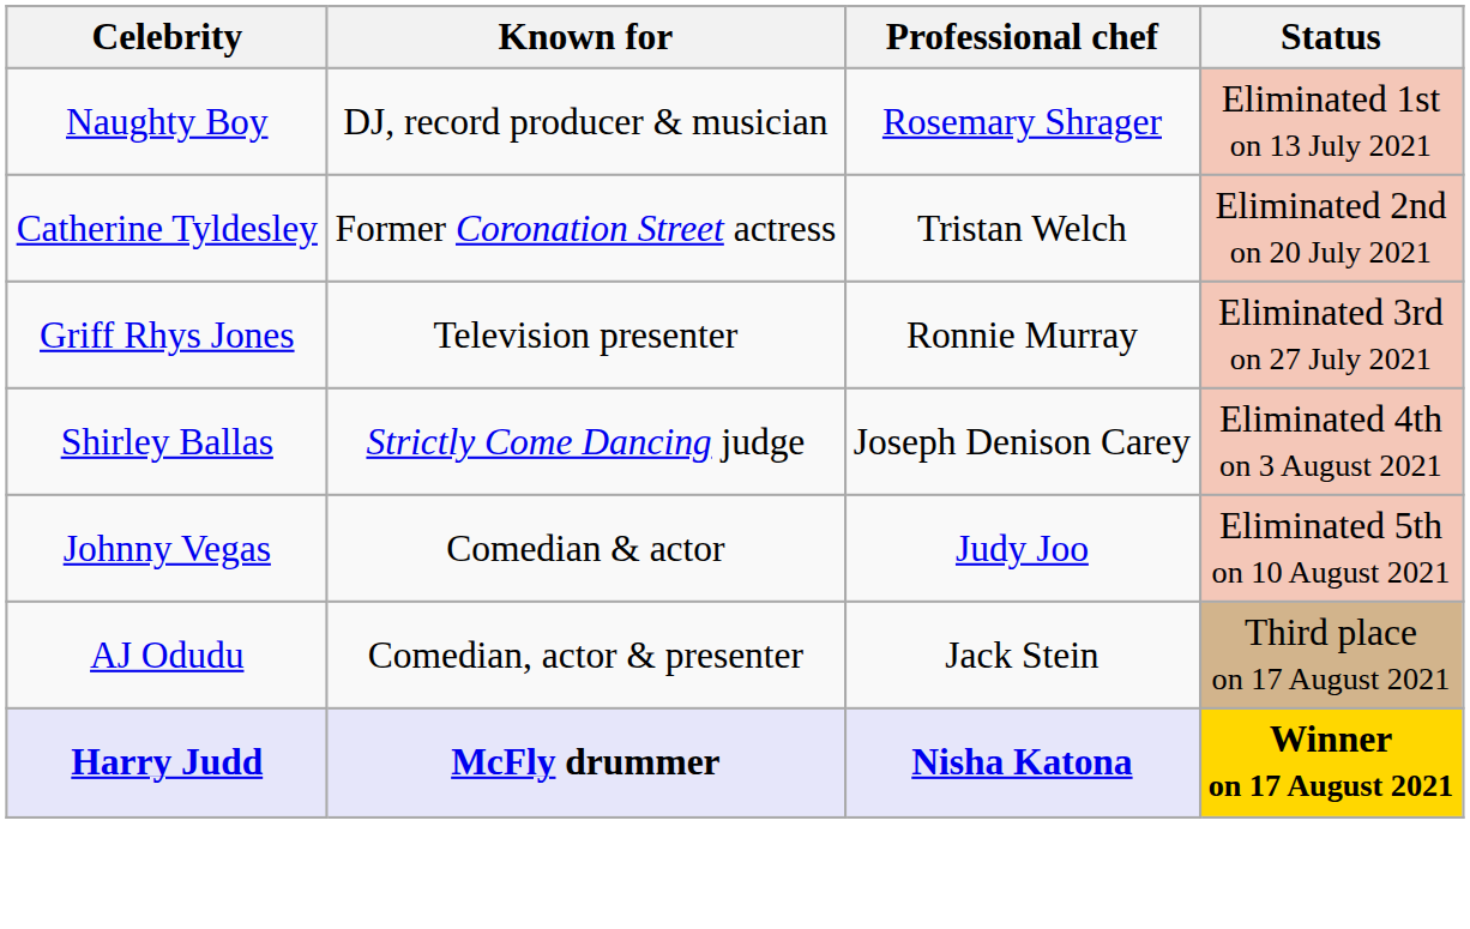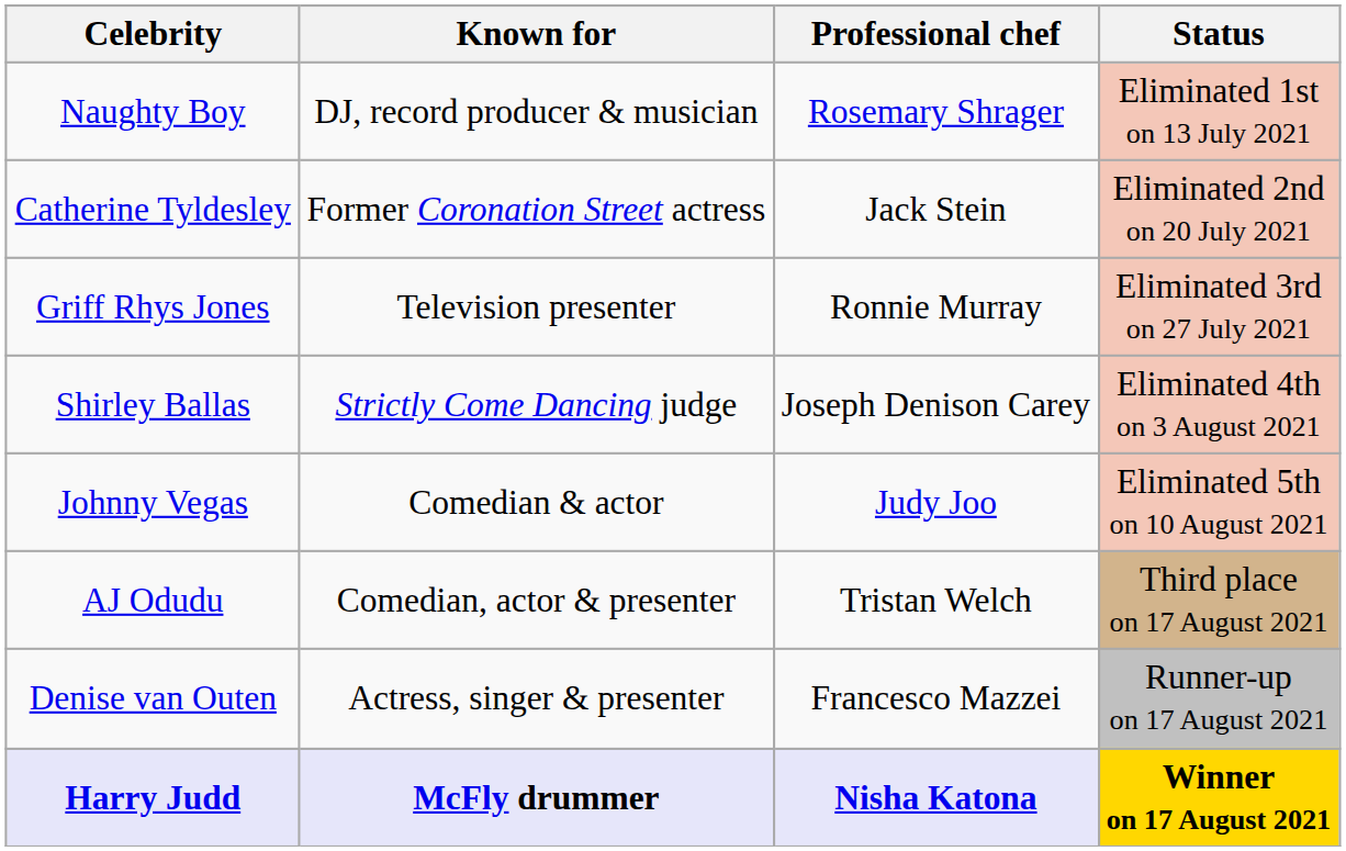Catherine Tyldesley | Professional chef: Tristan Welch -> Jack Stein
AJ Odudu | Professional chef: Jack Stein -> Tristan Welch
+ row: Denise van Outen | Actress, singer & presenter | Francesco Mazzei | Runner-up on 17 August 2021
